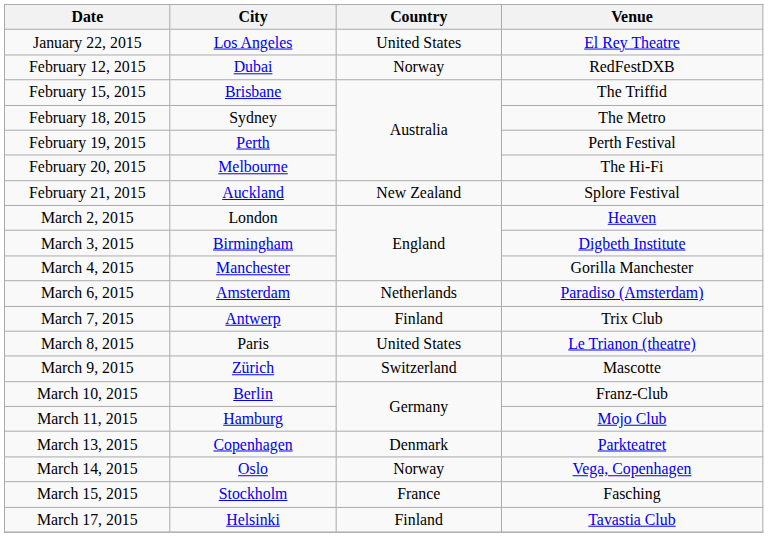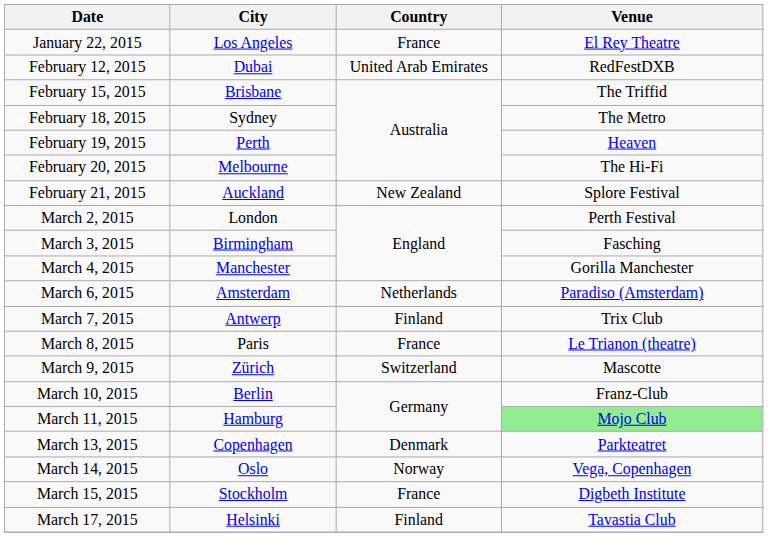January 22, 2015 | Country: United States -> France
February 12, 2015 | Country: Norway -> United Arab Emirates
February 19, 2015 | Venue: Perth Festival -> Heaven
March 2, 2015 | Venue: Heaven -> Perth Festival
March 3, 2015 | Venue: Digbeth Institute -> Fasching
March 8, 2015 | Country: United States -> France
March 11, 2015 | Venue: no background -> lightgreen background
March 15, 2015 | Venue: Fasching -> Digbeth Institute
